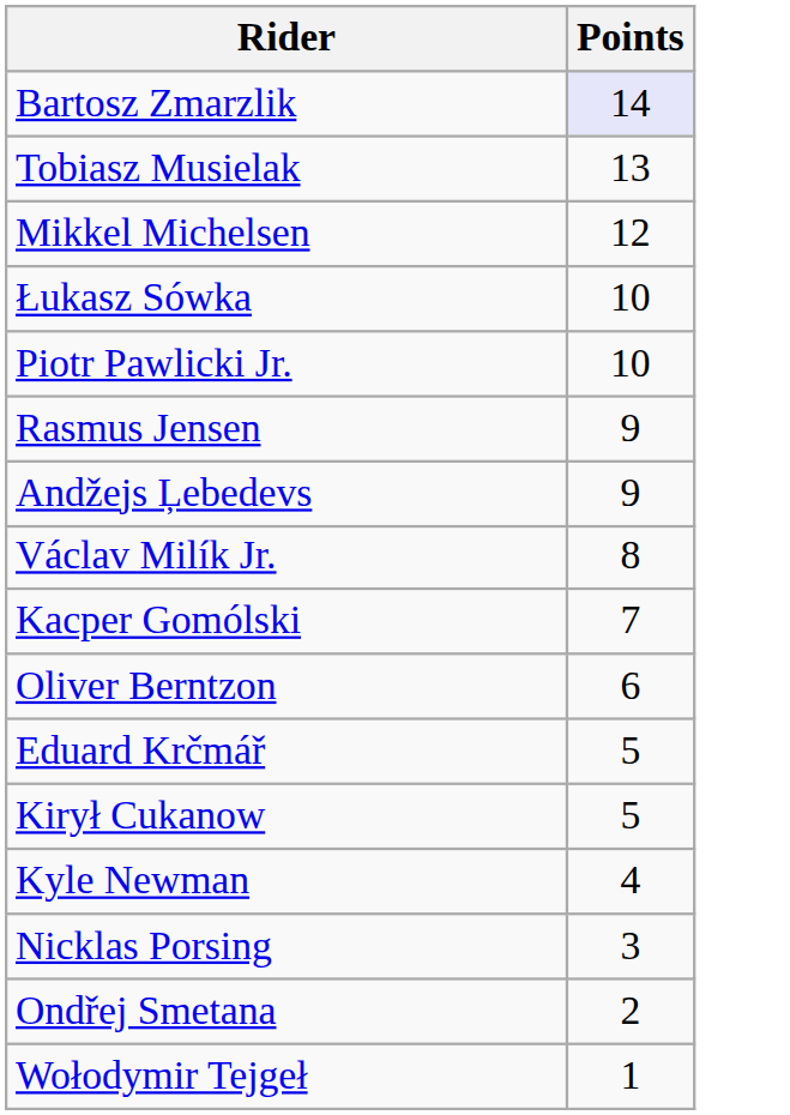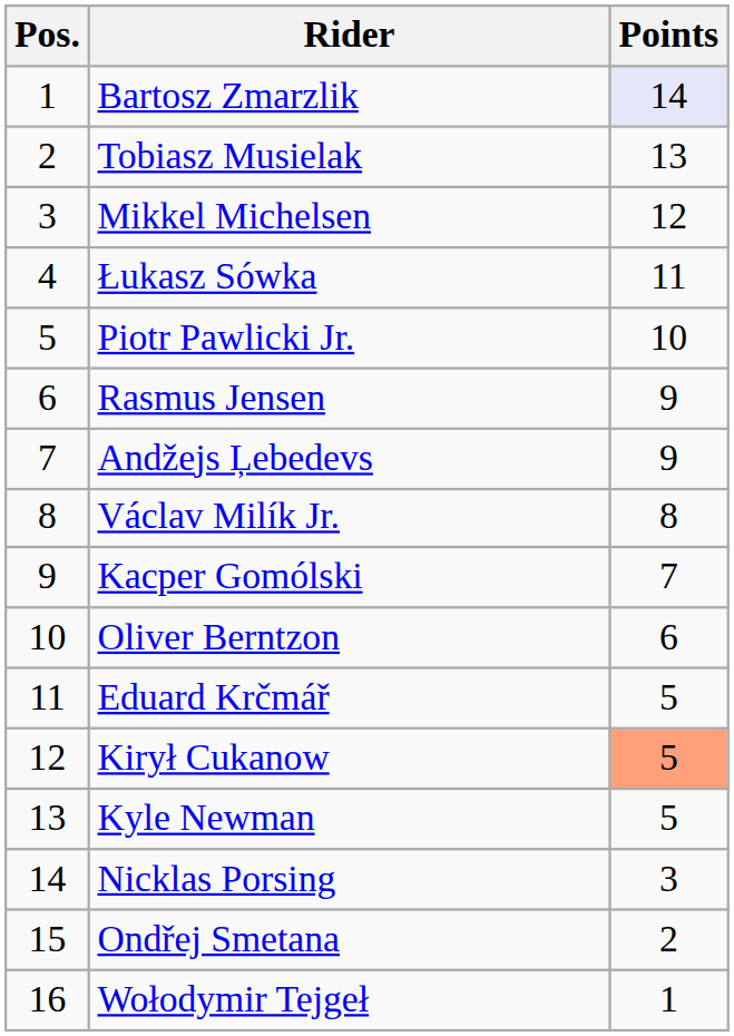+ column: Pos. | 1 | 2 | 3 | 4 | 5 | 6 | 7 | 8 | 9 | 10 | 11 | 12 | 13 | 14 | 15 | 16
Łukasz Sówka | Points: 10 -> 11
Kirył Cukanow | Points: no background -> lightsalmon background
Kyle Newman | Points: 4 -> 5
